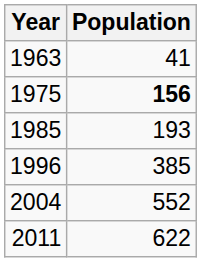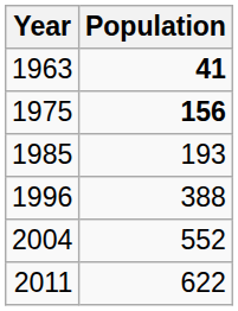1963 | Population: normal -> bold
1996 | Population: 385 -> 388
